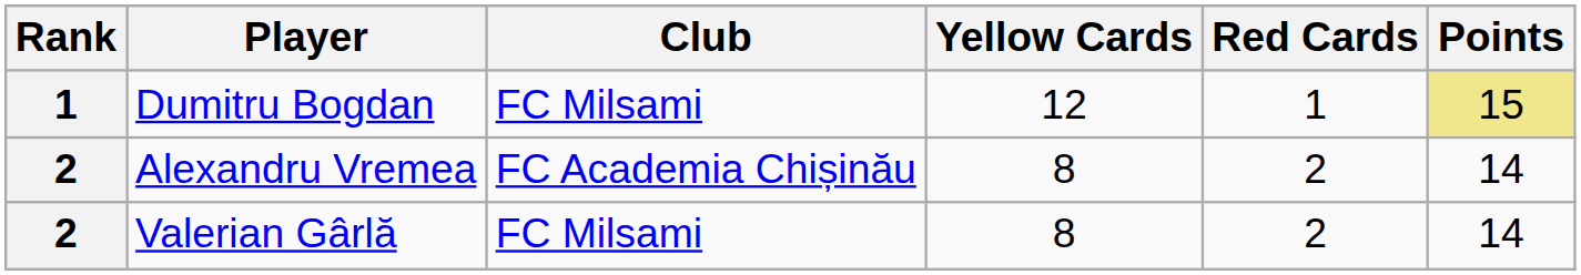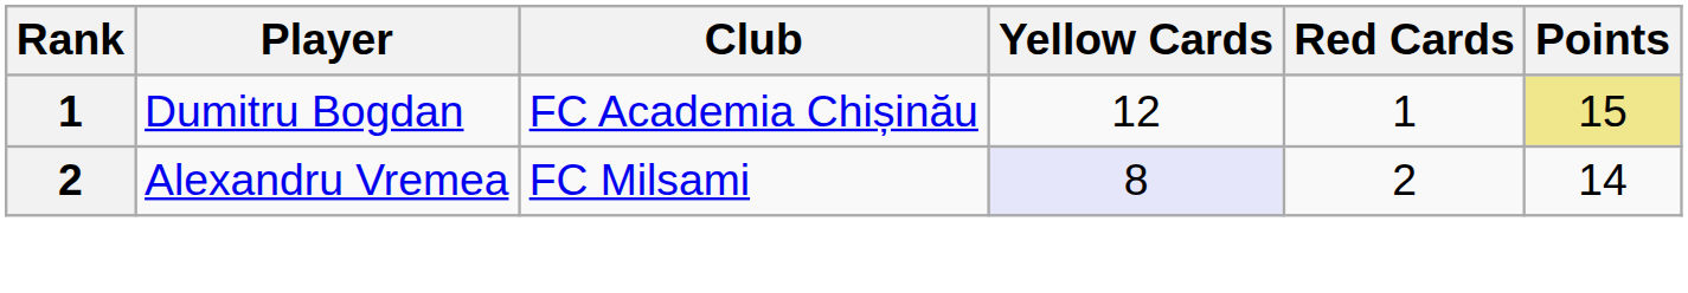Dumitru Bogdan | Club: FC Milsami -> FC Academia Chișinău
Alexandru Vremea | Club: FC Academia Chișinău -> FC Milsami
Alexandru Vremea | Yellow Cards: no background -> lavender background
- row: 2 | Valerian Gârlă | FC Milsami | 8 | 2 | 14
